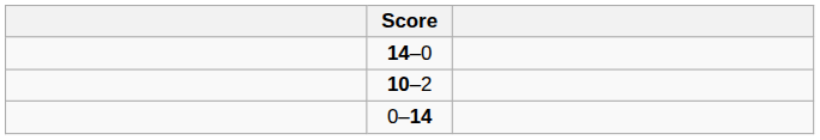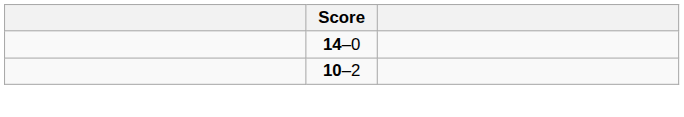- row: 0–14
